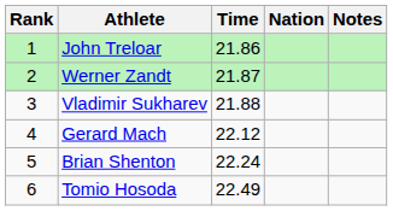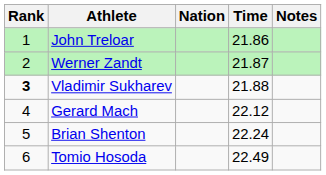columns swapped: Nation <-> Time
Vladimir Sukharev | Rank: normal -> bold
